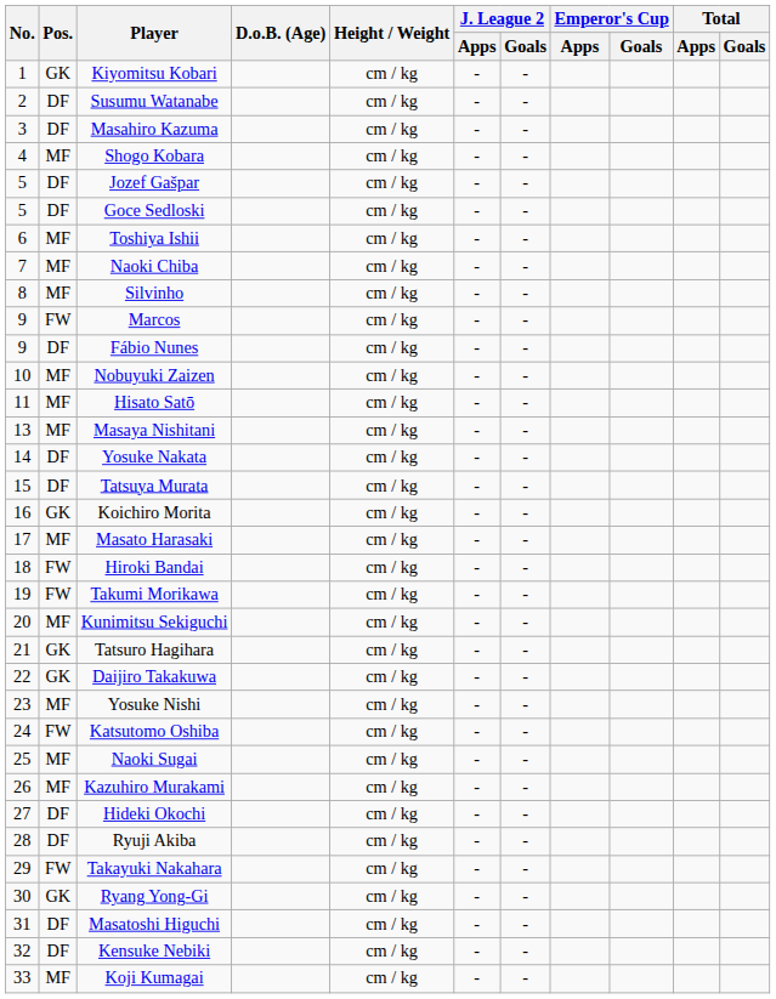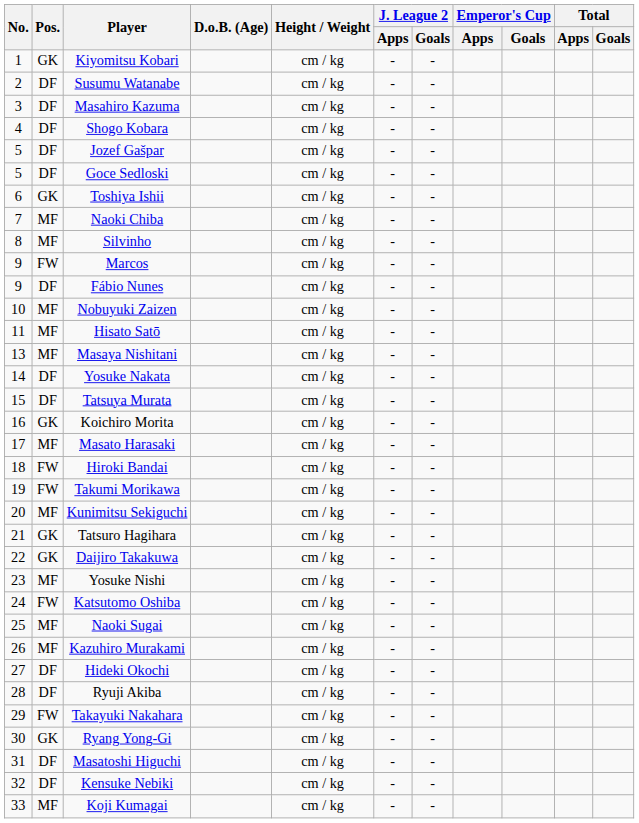Shogo Kobara | Pos.: MF -> DF
Toshiya Ishii | Pos.: MF -> GK
